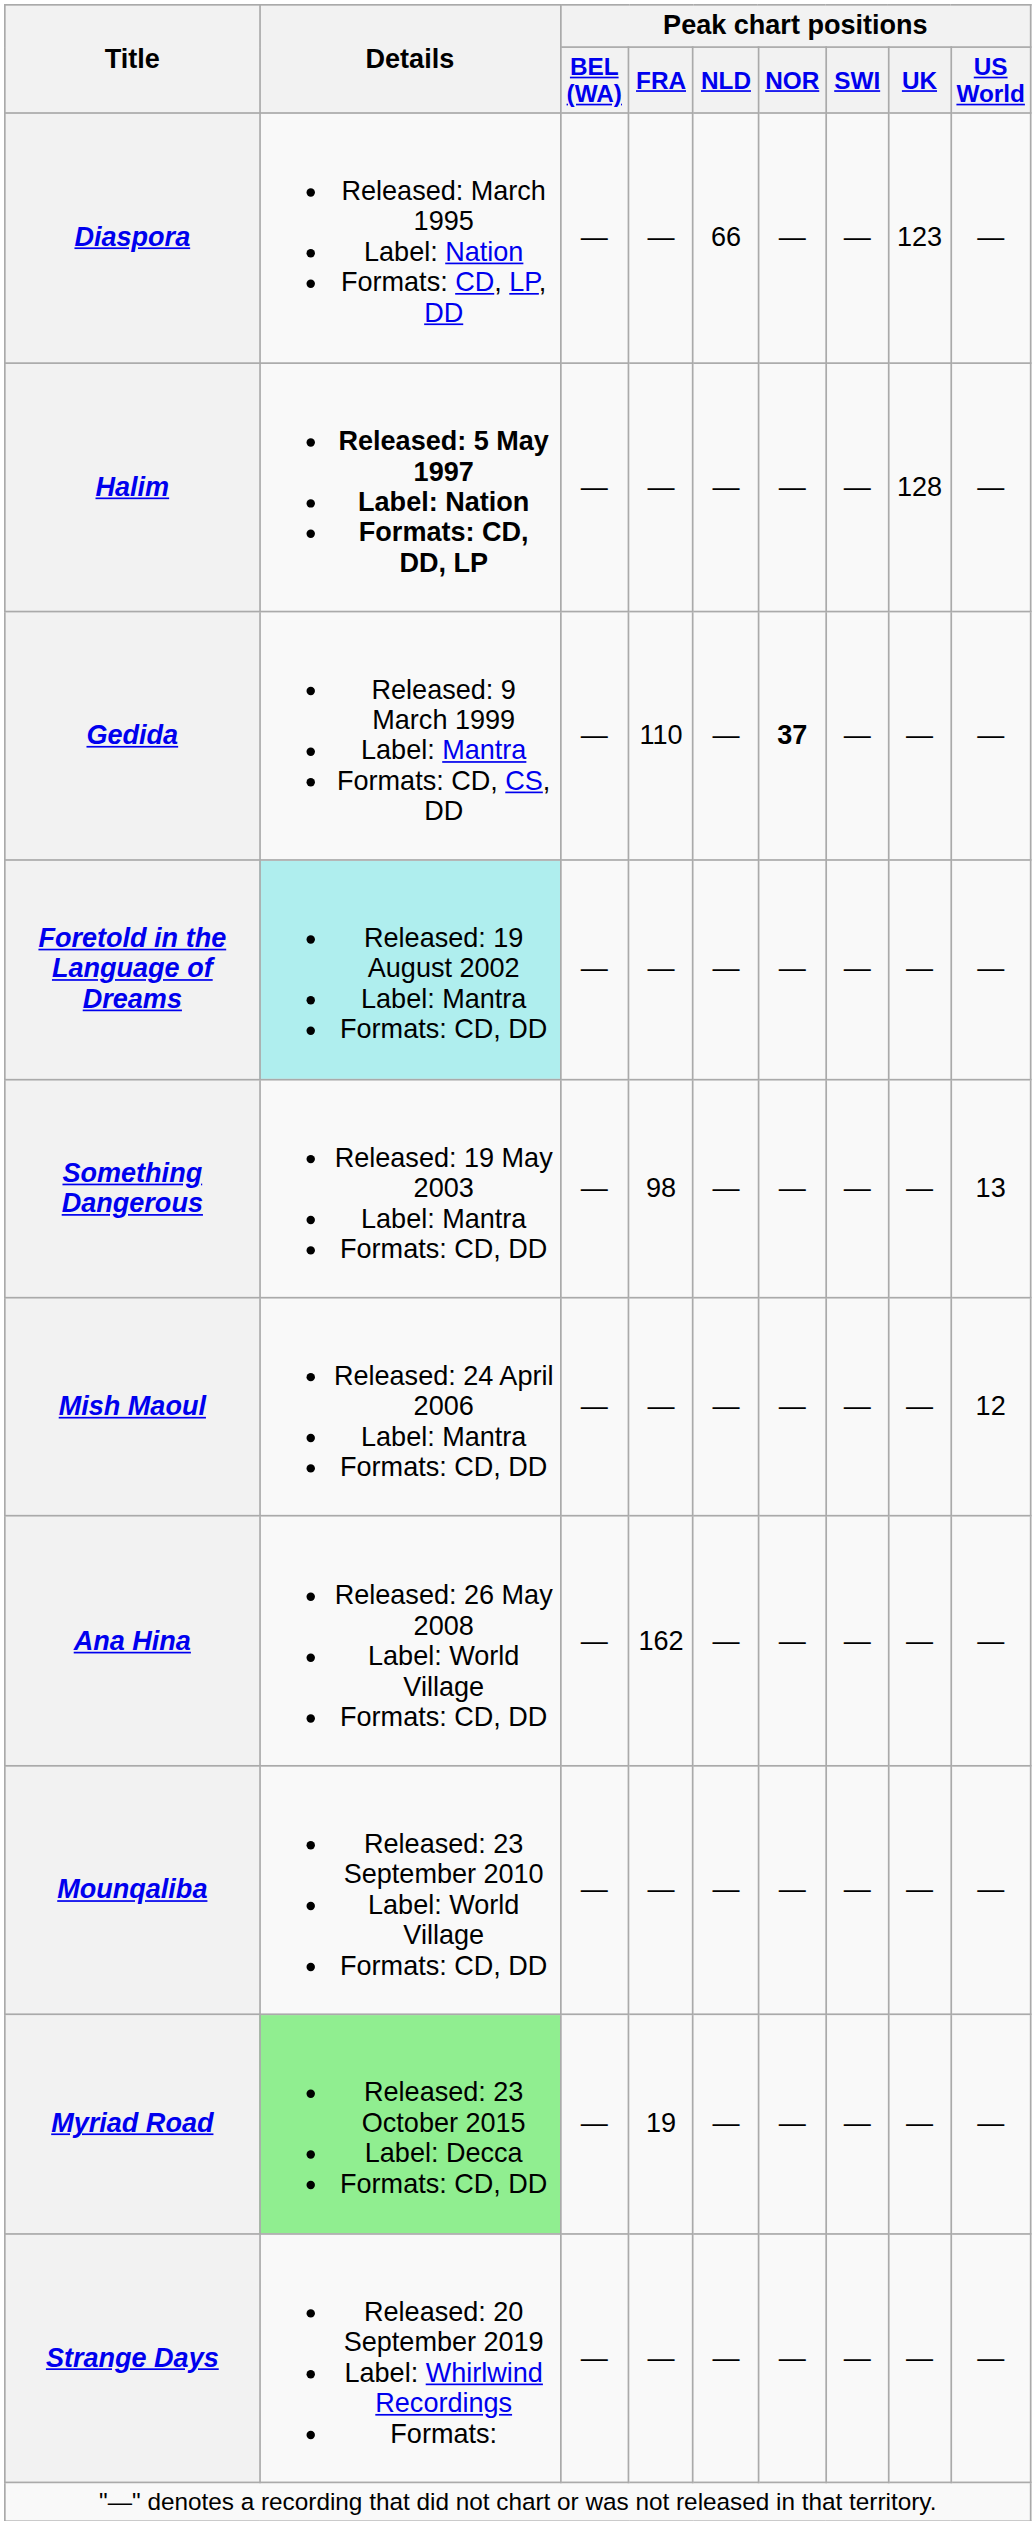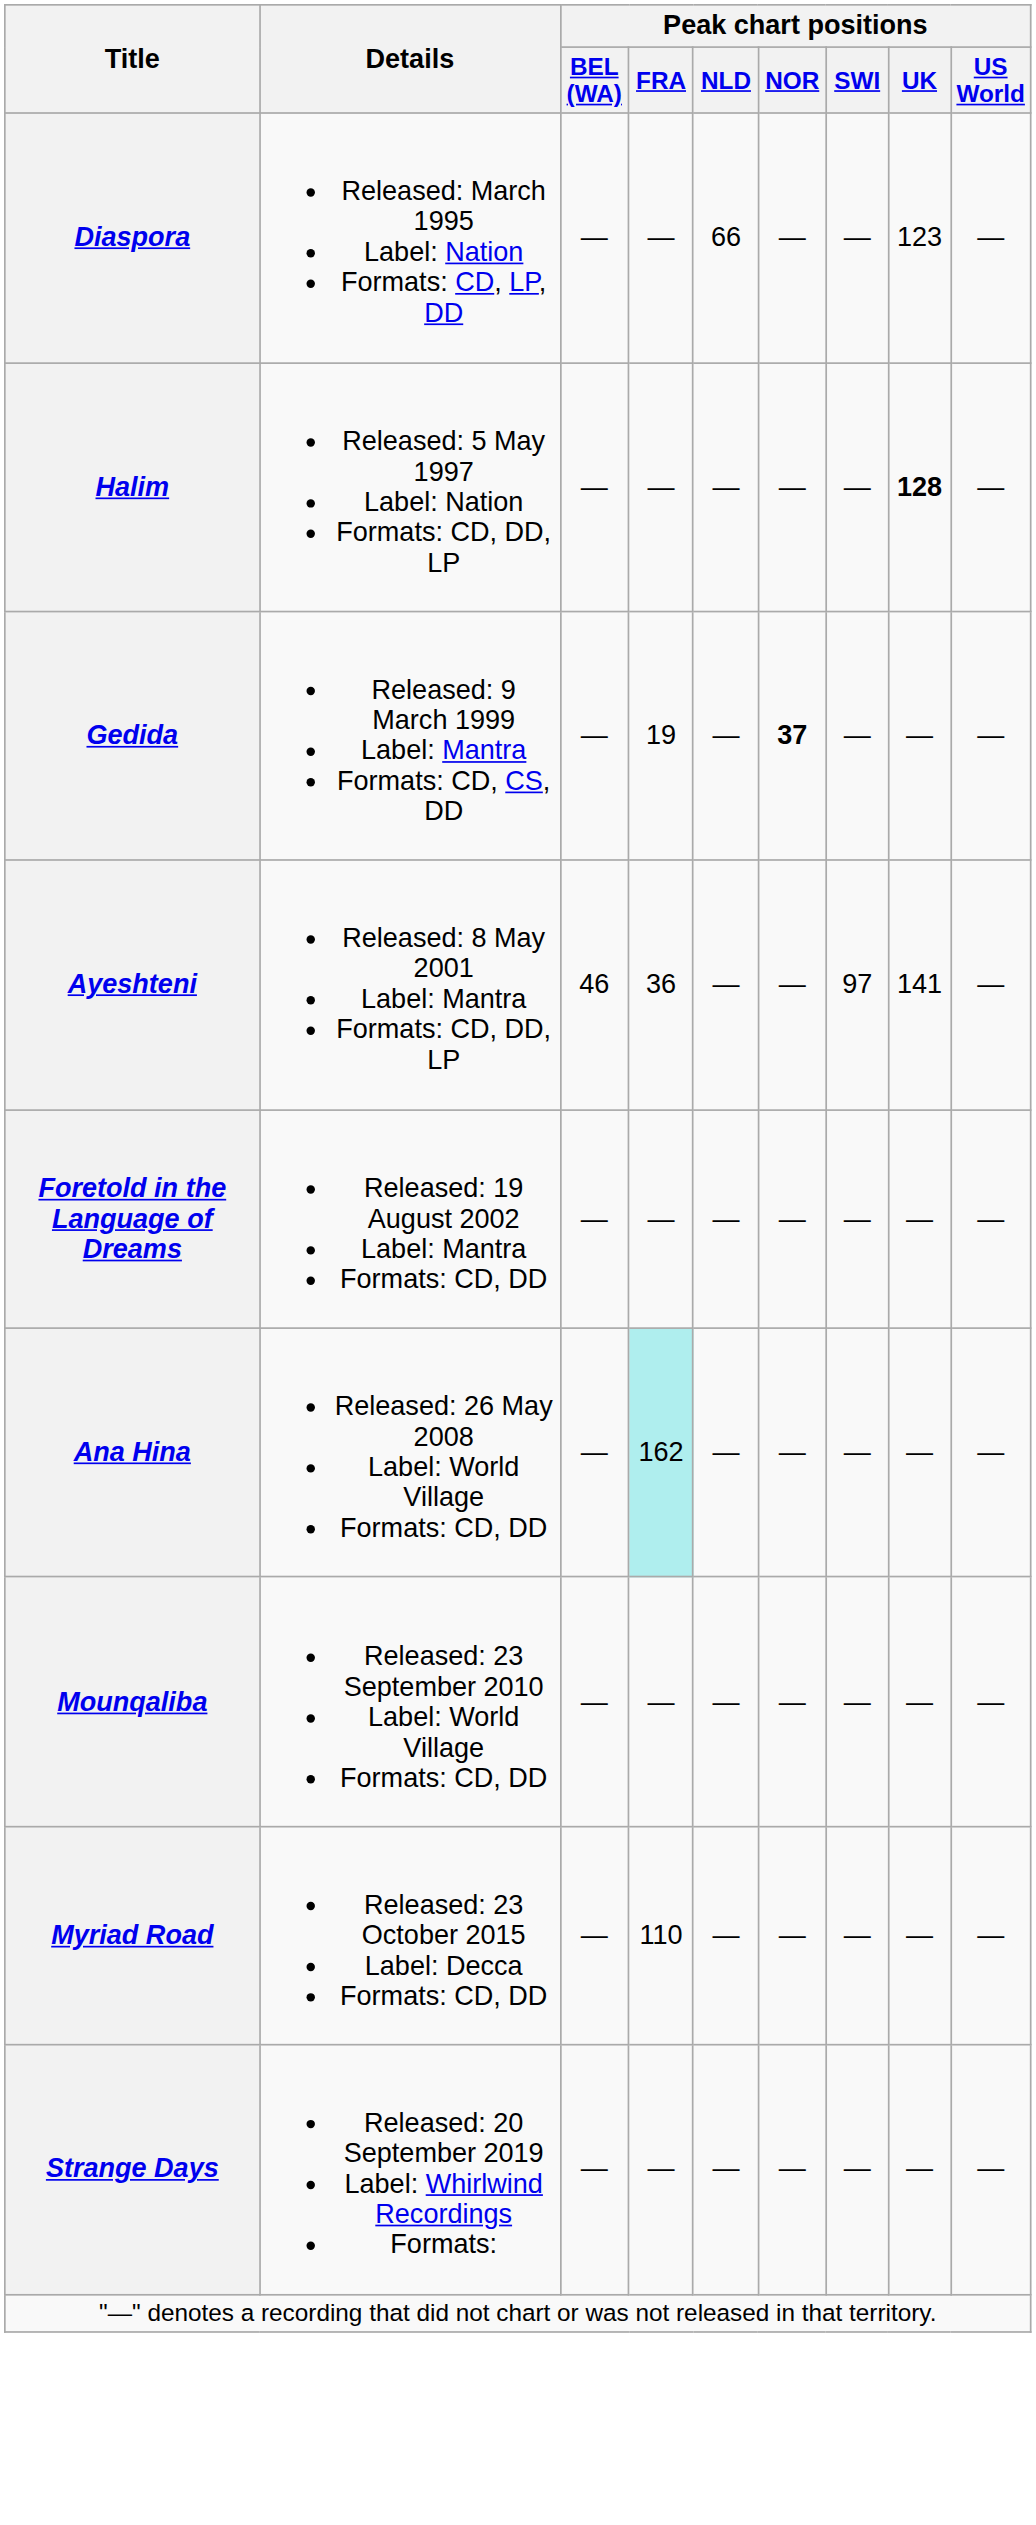Halim | Details: bold -> normal
Halim | Peak chart positions / UK: normal -> bold
Gedida | Peak chart positions / FRA: 110 -> 19
+ row: Ayeshteni | Released: 8 May 2001 Label: Mantra Formats: CD, DD, LP | 46 | 36 | — | — | 97 | 141 | —
Foretold in the Language of Dreams | Details: paleturquoise background -> no background
- row: Something Dangerous | Released: 19 May 2003 Label: Mantra Formats: CD, DD | — | 98 | — | — | — | — | 13
- row: Mish Maoul | Released: 24 April 2006 Label: Mantra Formats: CD, DD | — | — | — | — | — | — | 12
Ana Hina | Peak chart positions / FRA: no background -> paleturquoise background
Myriad Road | Details: lightgreen background -> no background
Myriad Road | Peak chart positions / FRA: 19 -> 110
